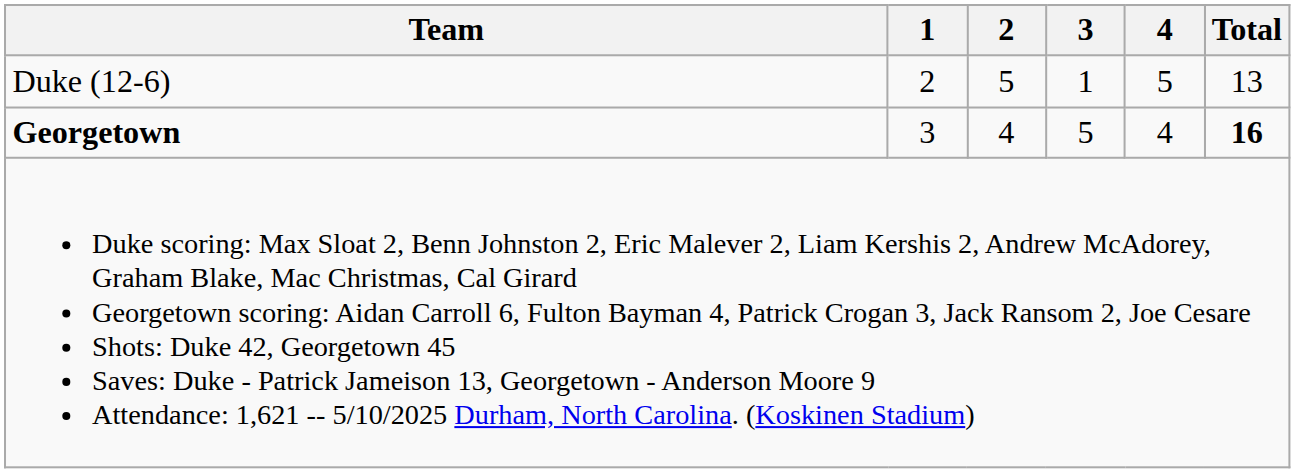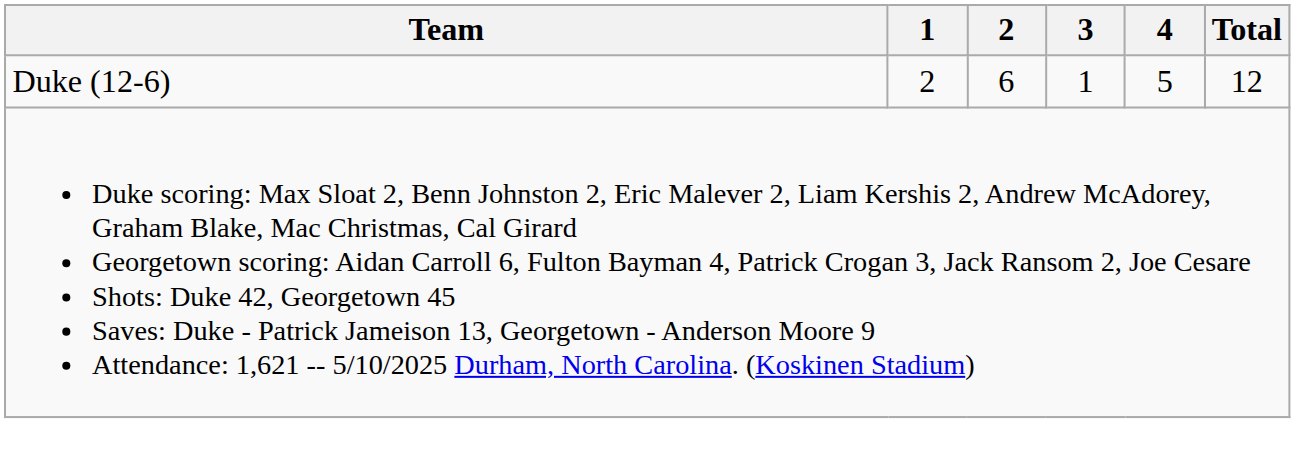Duke (12-6) | 2: 5 -> 6
Duke (12-6) | Total: 13 -> 12
- row: Georgetown | 3 | 4 | 5 | 4 | 16
